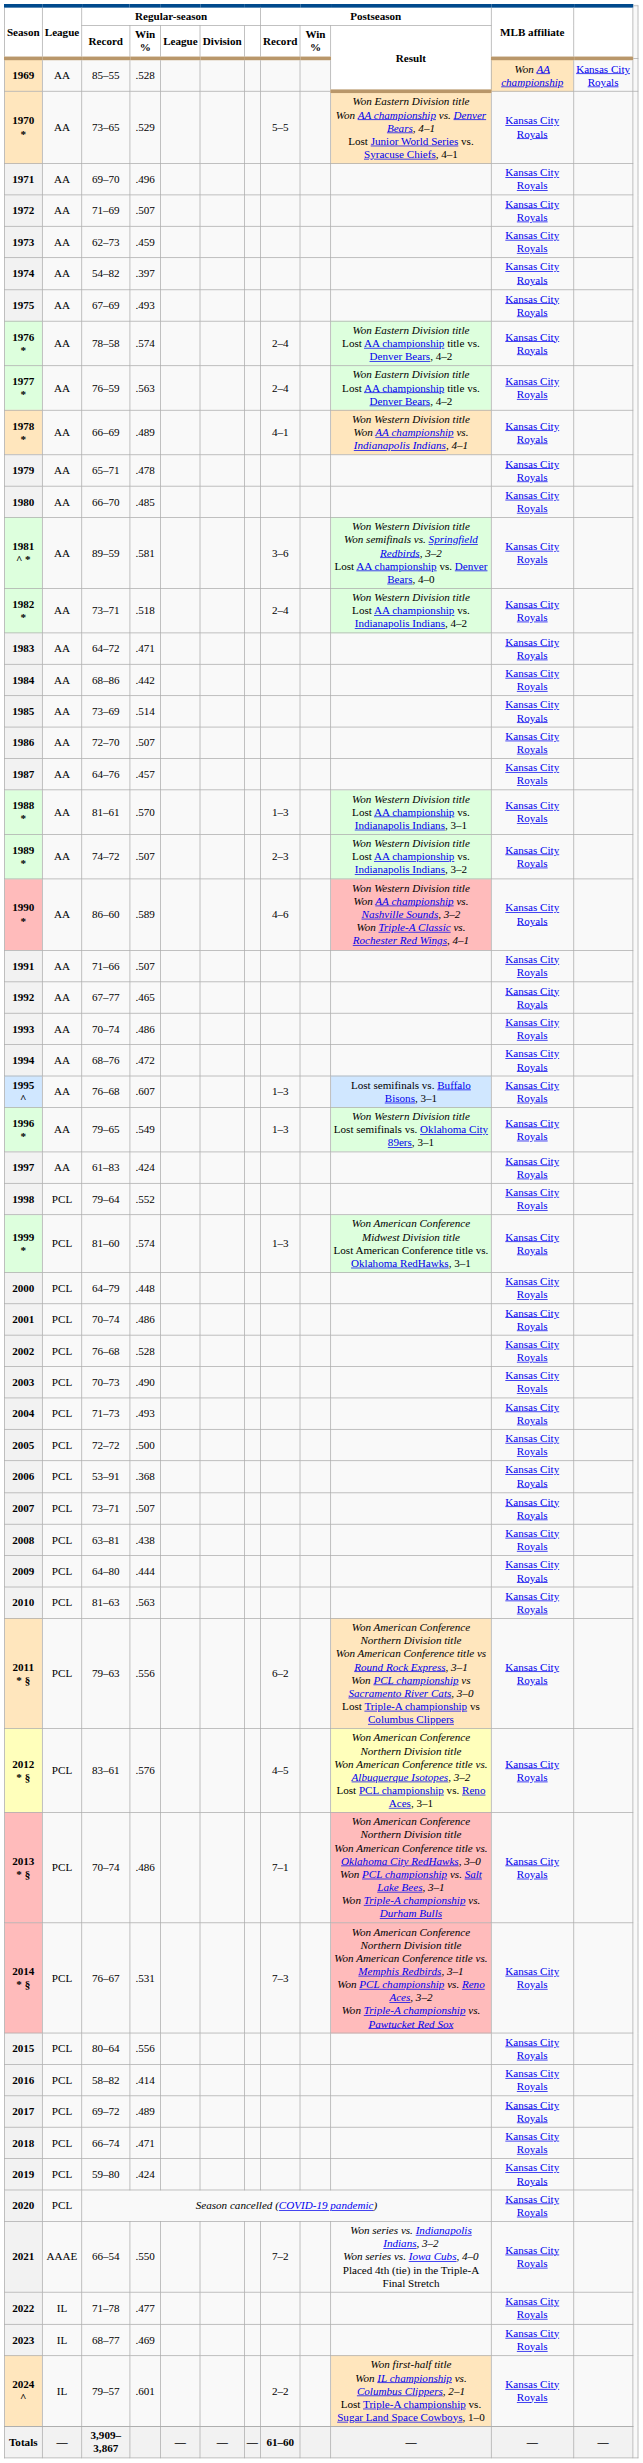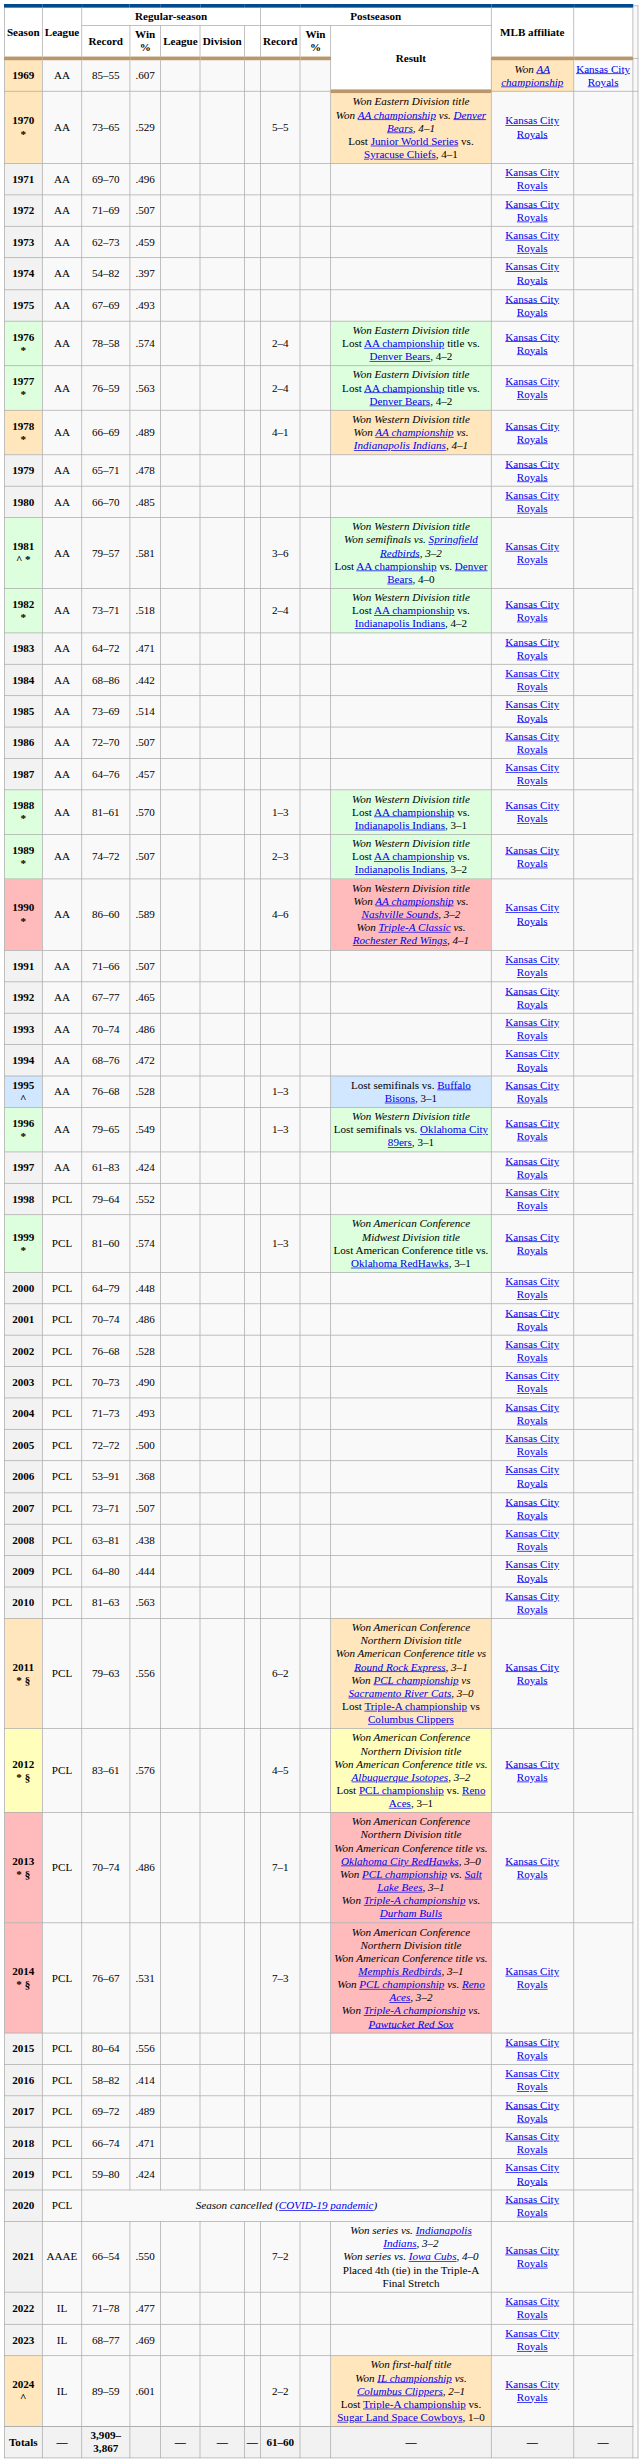1969 | Regular-season / Win %: .528 -> .607
1981 ^ * | Regular-season / Record: 89–59 -> 79–57
1995 ^ | Regular-season / Win %: .607 -> .528
2024 ^ | Regular-season / Record: 79–57 -> 89–59
